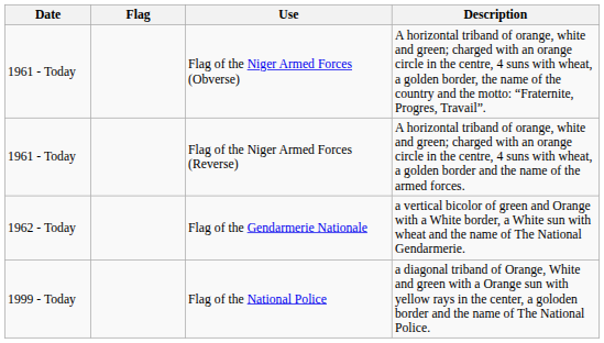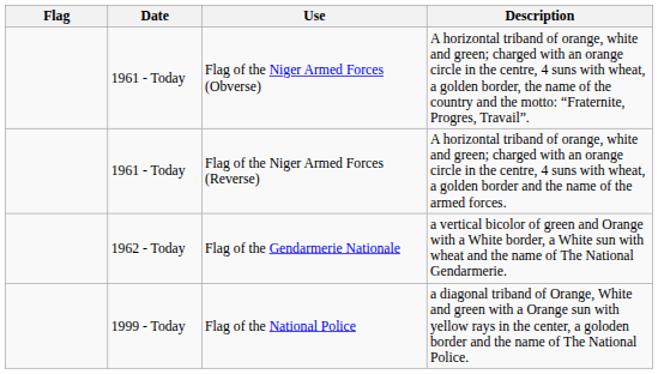columns swapped: Flag <-> Date
